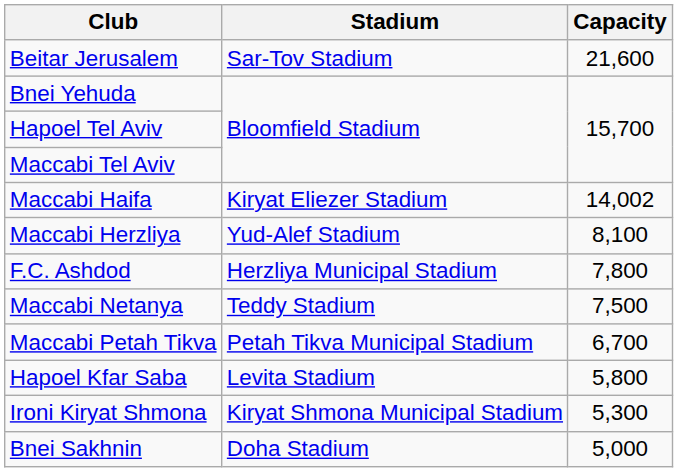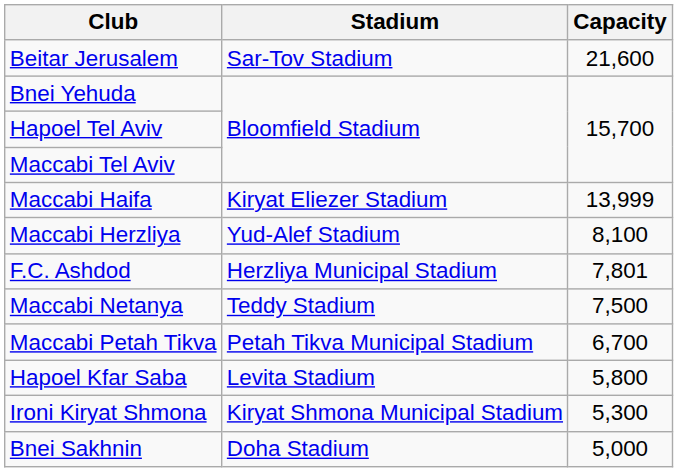Maccabi Haifa | Capacity: 14,002 -> 13,999
F.C. Ashdod | Capacity: 7,800 -> 7,801
